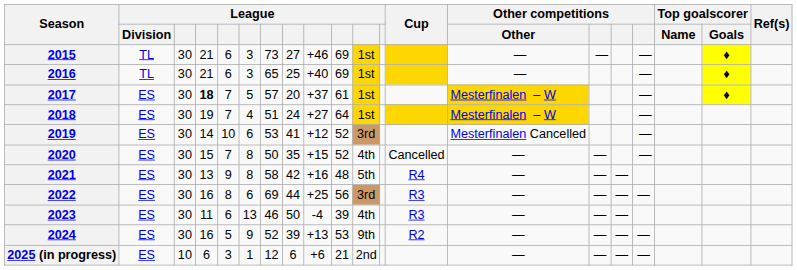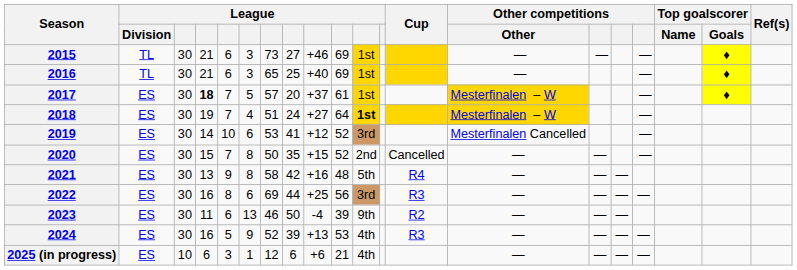2018 | column 11: normal -> bold
2020 | column 11: 4th -> 2nd
2023 | column 11: 4th -> 9th
2023 | Cup: R3 -> R2
2024 | column 11: 9th -> 4th
2024 | Cup: R2 -> R3
2025 (in progress) | column 11: 2nd -> 4th
